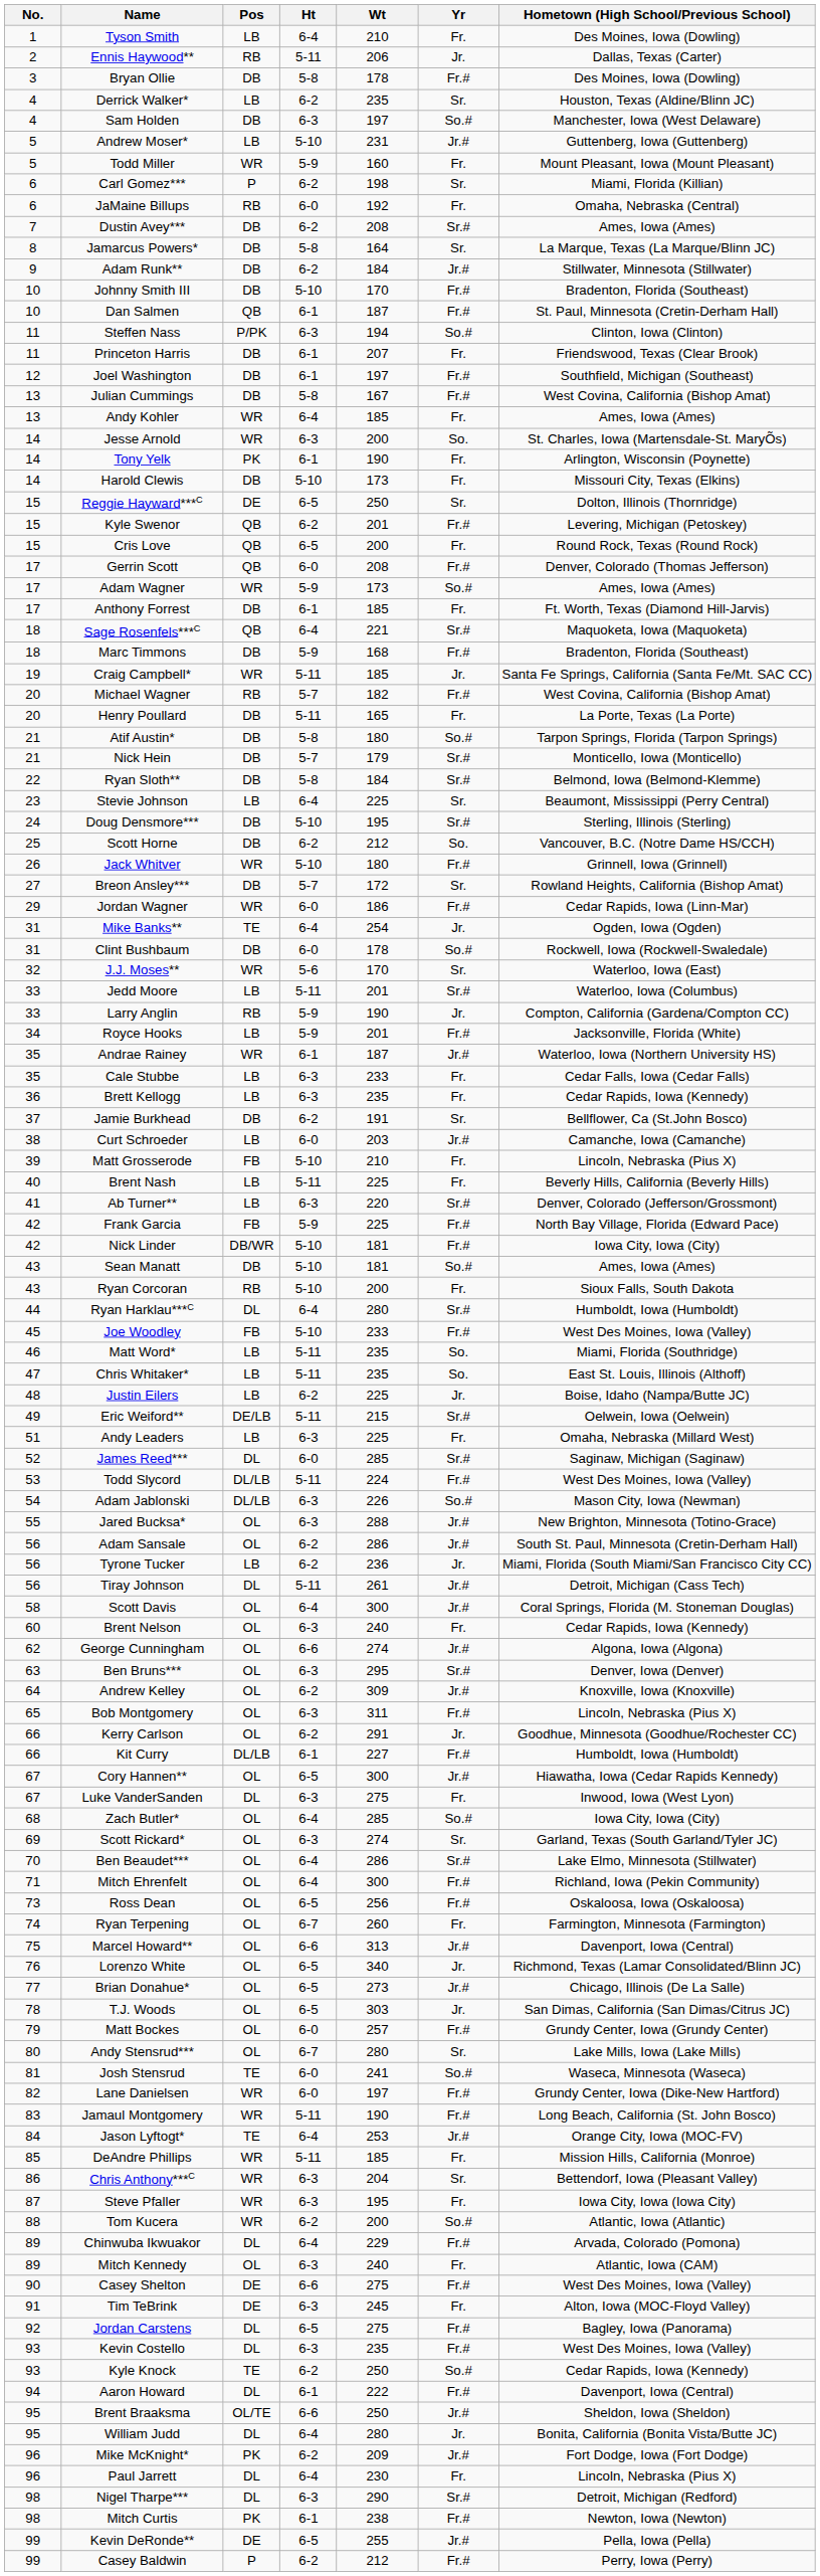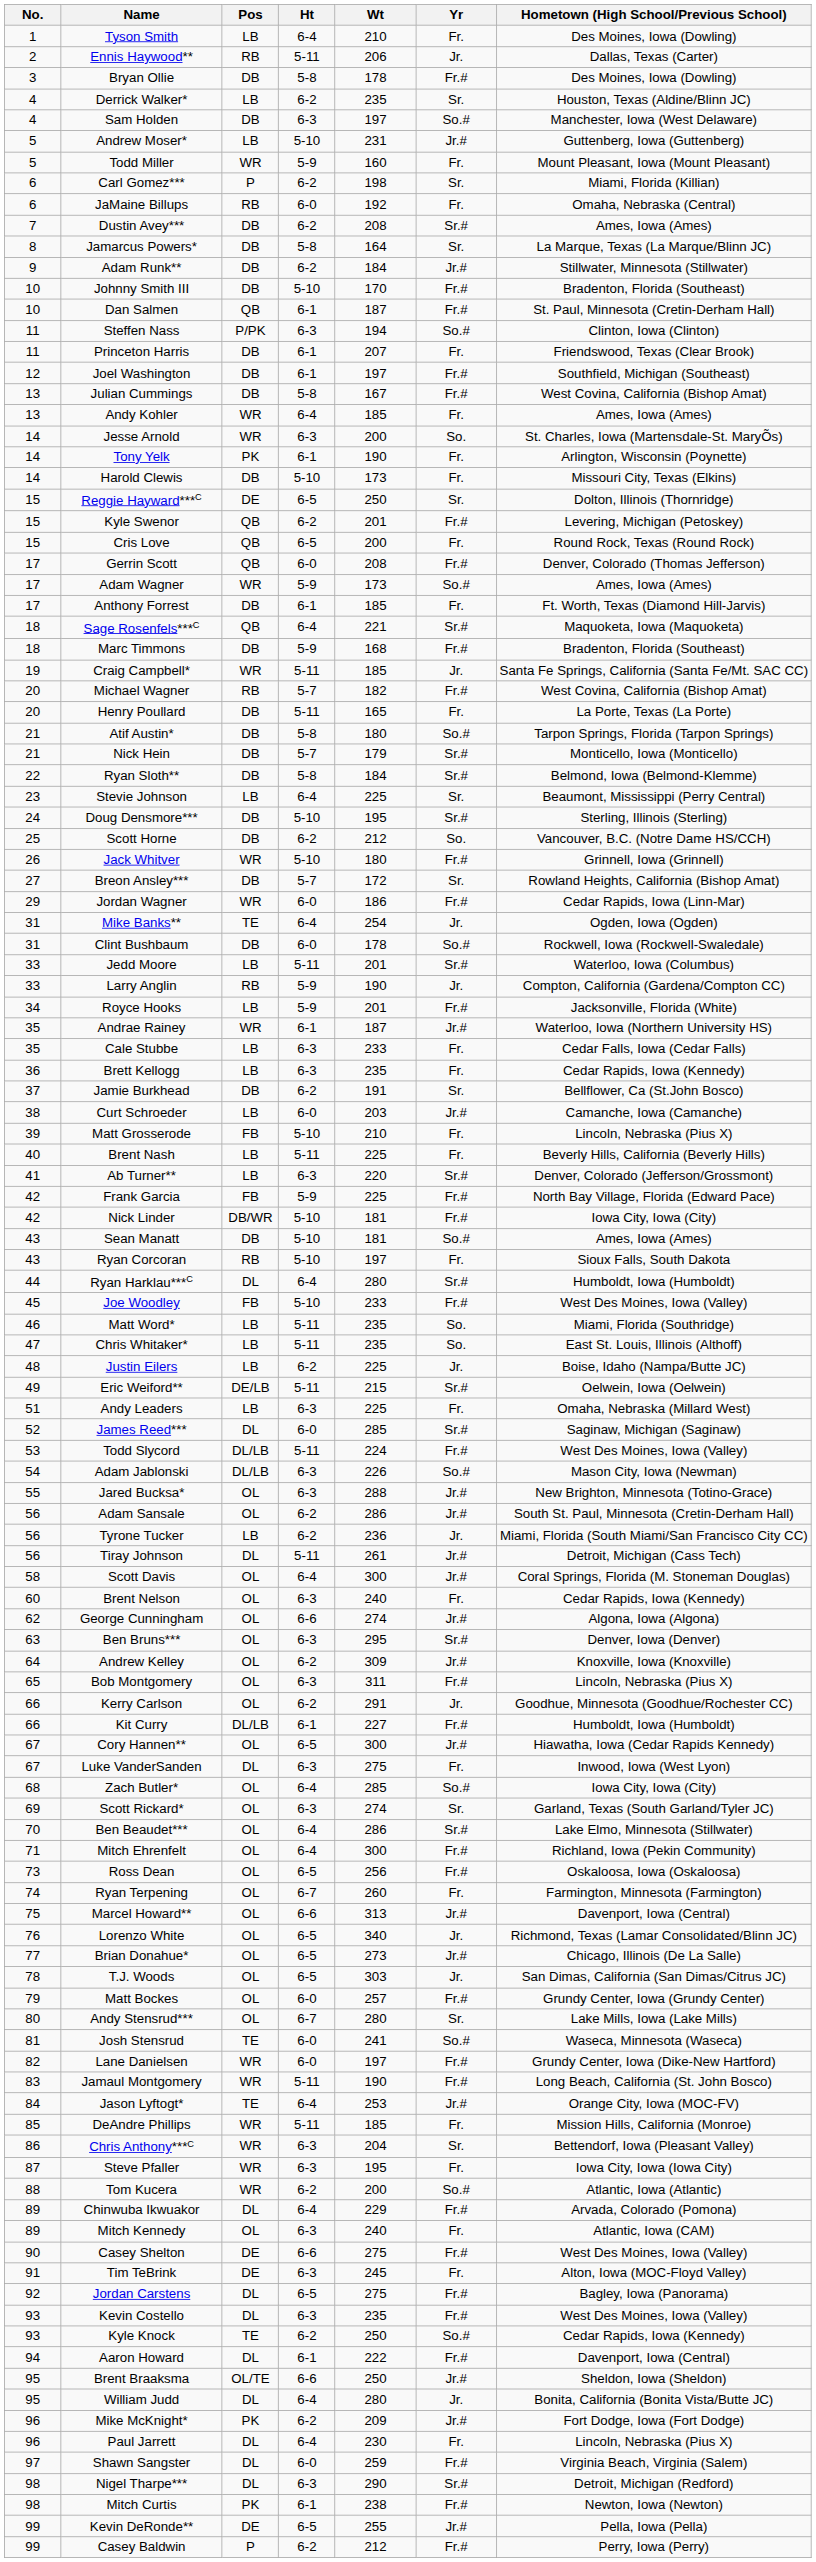- row: 32 | J.J. Moses** | WR | 5-6 | 170 | Sr. | Waterloo, Iowa (East)
Ryan Corcoran | Wt: 200 -> 197
+ row: 97 | Shawn Sangster | DL | 6-0 | 259 | Fr.# | Virginia Beach, Virginia (Salem)
